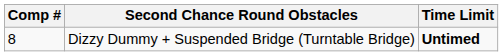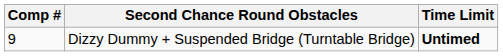Dizzy Dummy + Suspended Bridge (Turntable Bridge) | Comp #: 8 -> 9
